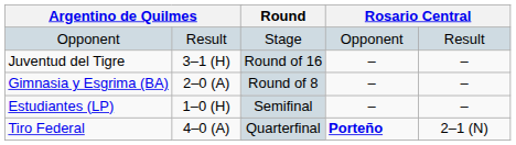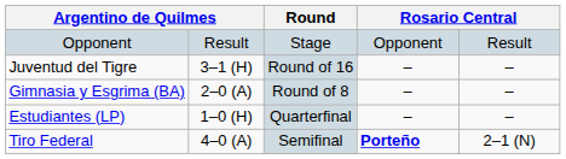Estudiantes (LP) | Round: Semifinal -> Quarterfinal
Tiro Federal | Round: Quarterfinal -> Semifinal
